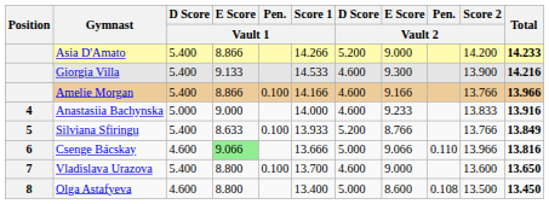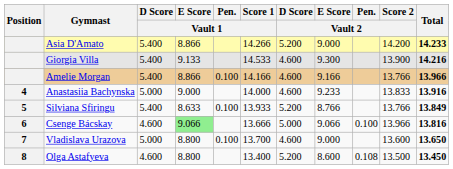Csenge Bácskay | Pen. / Vault 2: 0.110 -> 0.100
Vladislava Urazova | D Score / Vault 1: 5.400 -> 5.000
Olga Astafyeva | D Score / Vault 2: 5.000 -> 5.200
